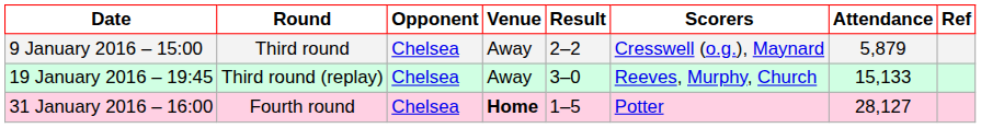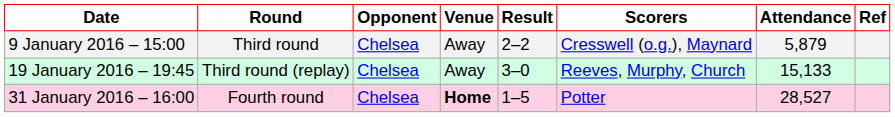31 January 2016 – 16:00 | Attendance: 28,127 -> 28,527
